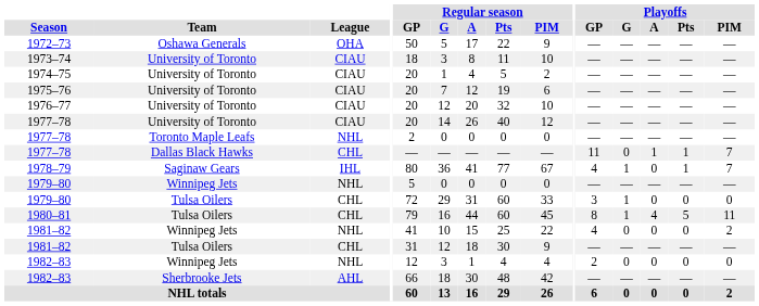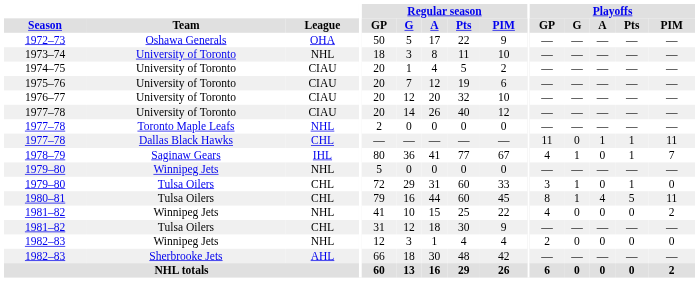1973–74 | League: CIAU -> NHL
1977–78 / Dallas Black Hawks | Playoffs / PIM: 7 -> 11
1979–80 / Tulsa Oilers | Playoffs / Pts: 0 -> 1
